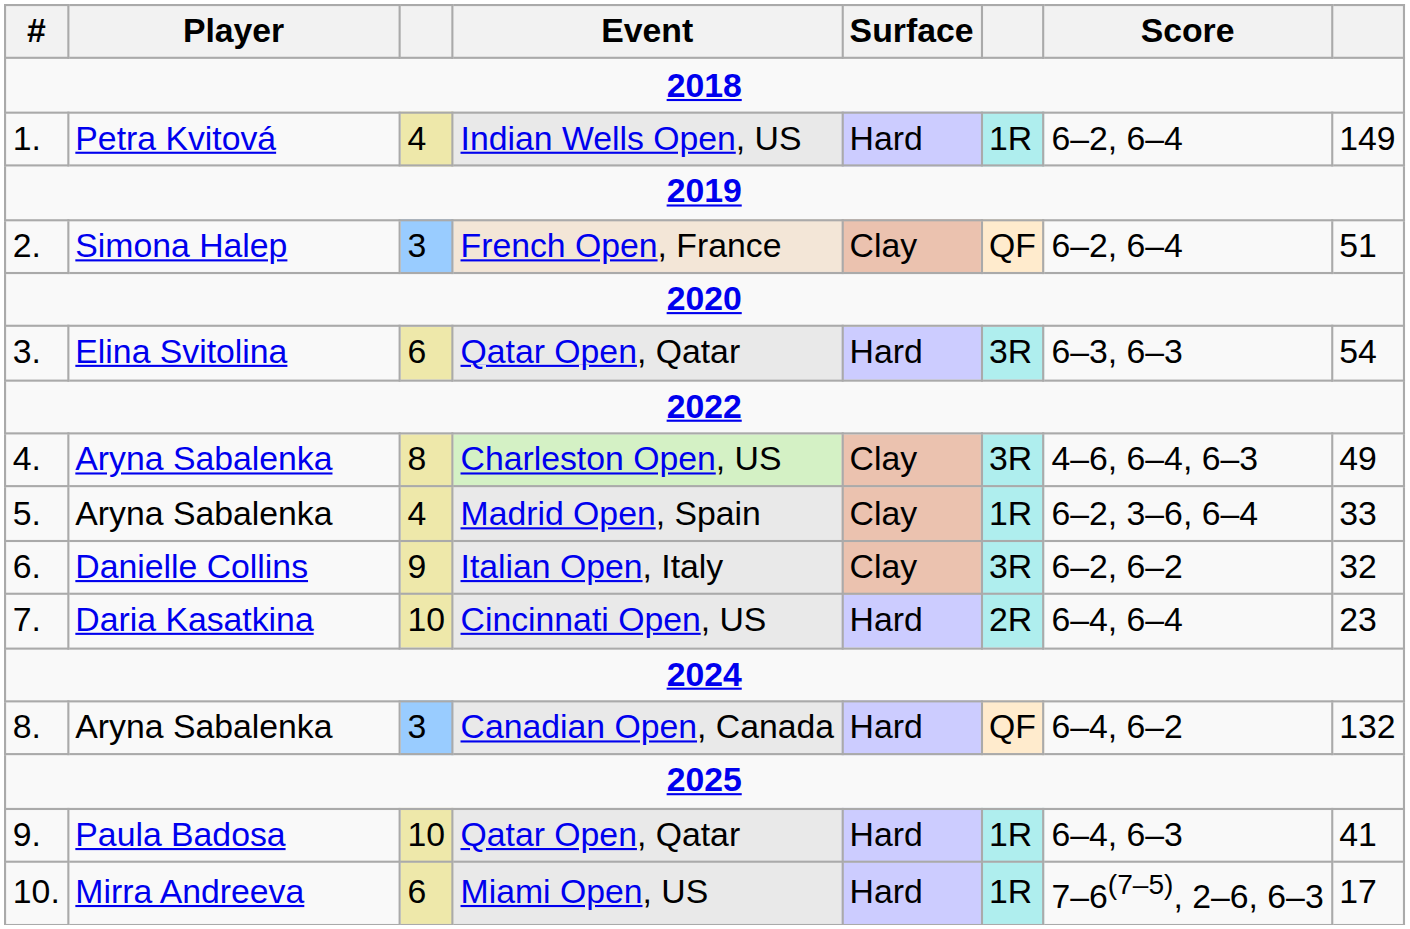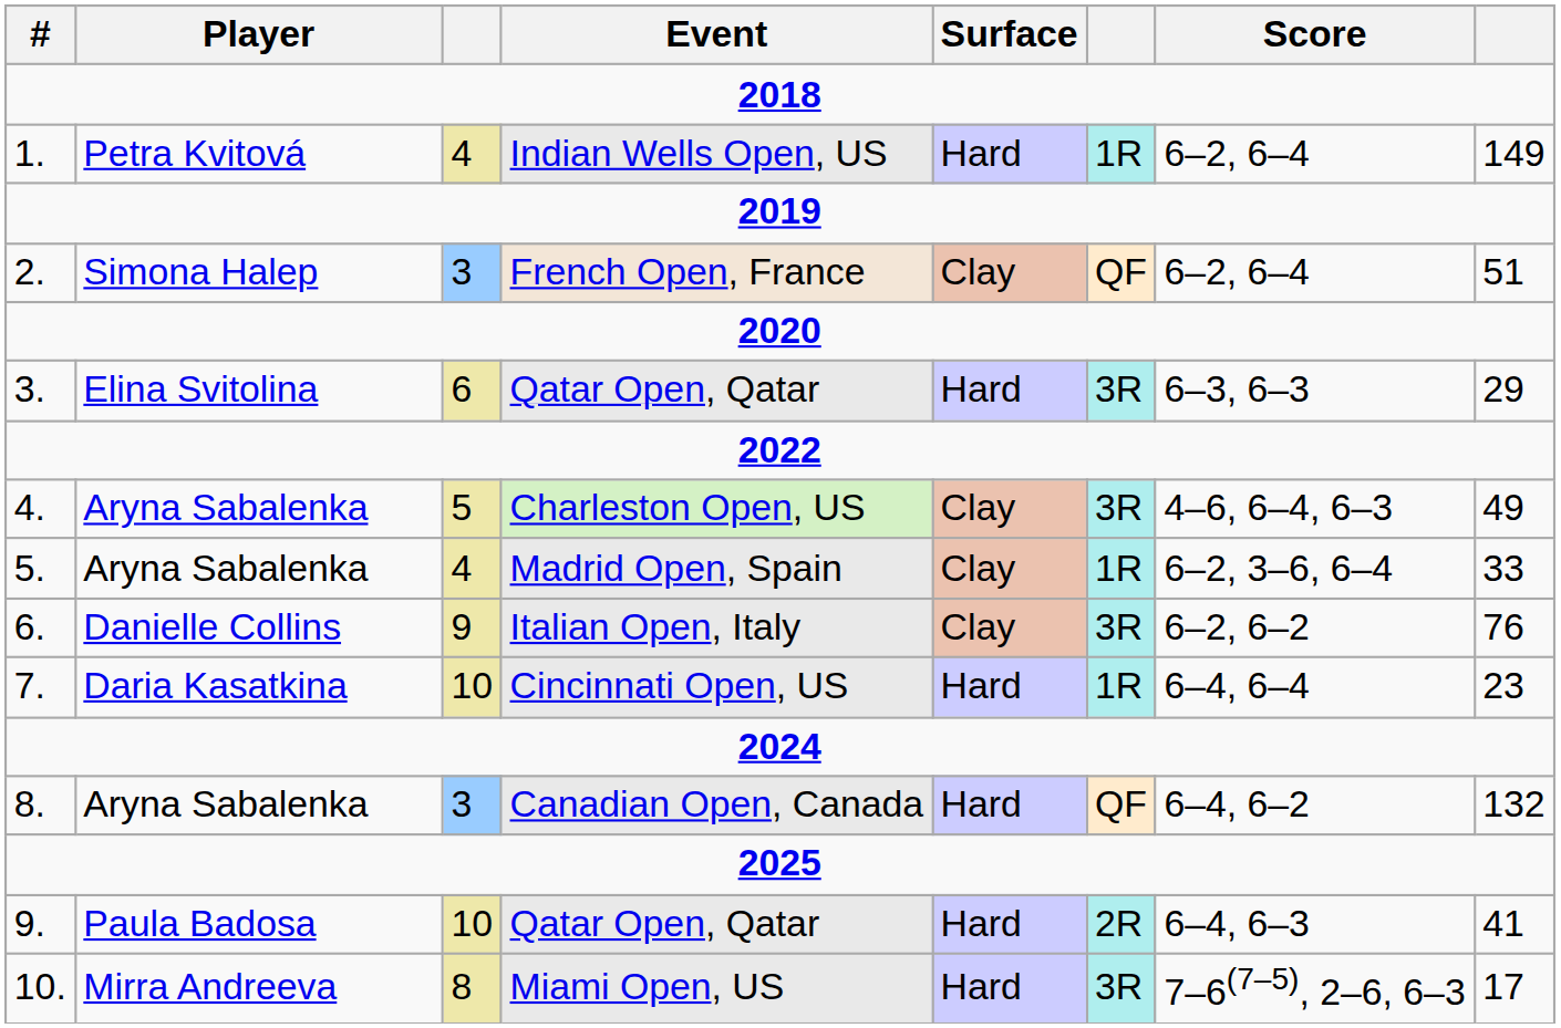3. / Qatar Open, Qatar | column 8: 54 -> 29
Charleston Open, US | column 3: 8 -> 5
Italian Open, Italy | column 8: 32 -> 76
Cincinnati Open, US | column 6: 2R -> 1R
9. / Qatar Open, Qatar | column 6: 1R -> 2R
Miami Open, US | column 3: 6 -> 8
Miami Open, US | column 6: 1R -> 3R
